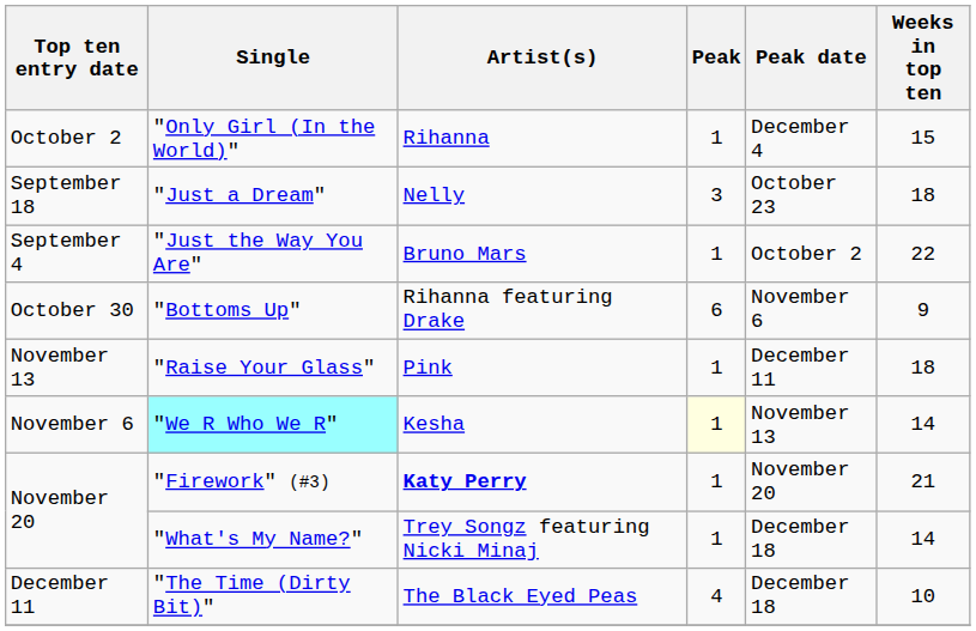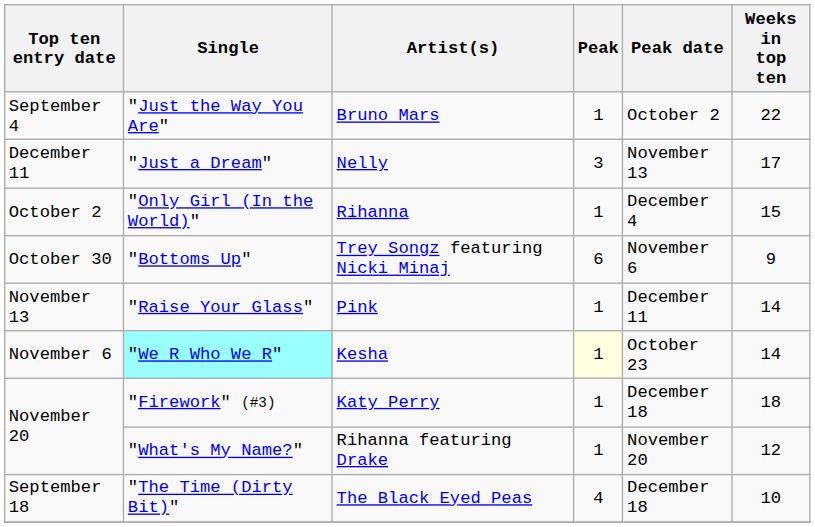rows swapped: "Just the Way You Are" <-> "Only Girl (In the World)"
"Just a Dream" | Top ten entry date: September 18 -> December 11
"Just a Dream" | Peak date: October 23 -> November 13
"Just a Dream" | Weeks in top ten: 18 -> 17
"Bottoms Up" | Artist(s): Rihanna featuring Drake -> Trey Songz featuring Nicki Minaj
"Raise Your Glass" | Weeks in top ten: 18 -> 14
"We R Who We R" | Peak date: November 13 -> October 23
"Firework" (#3) | Artist(s): bold -> normal
"Firework" (#3) | Peak date: November 20 -> December 18
"Firework" (#3) | Weeks in top ten: 21 -> 18
"What's My Name?" | Artist(s): Trey Songz featuring Nicki Minaj -> Rihanna featuring Drake
"What's My Name?" | Peak date: December 18 -> November 20
"What's My Name?" | Weeks in top ten: 14 -> 12
"The Time (Dirty Bit)" | Top ten entry date: December 11 -> September 18
